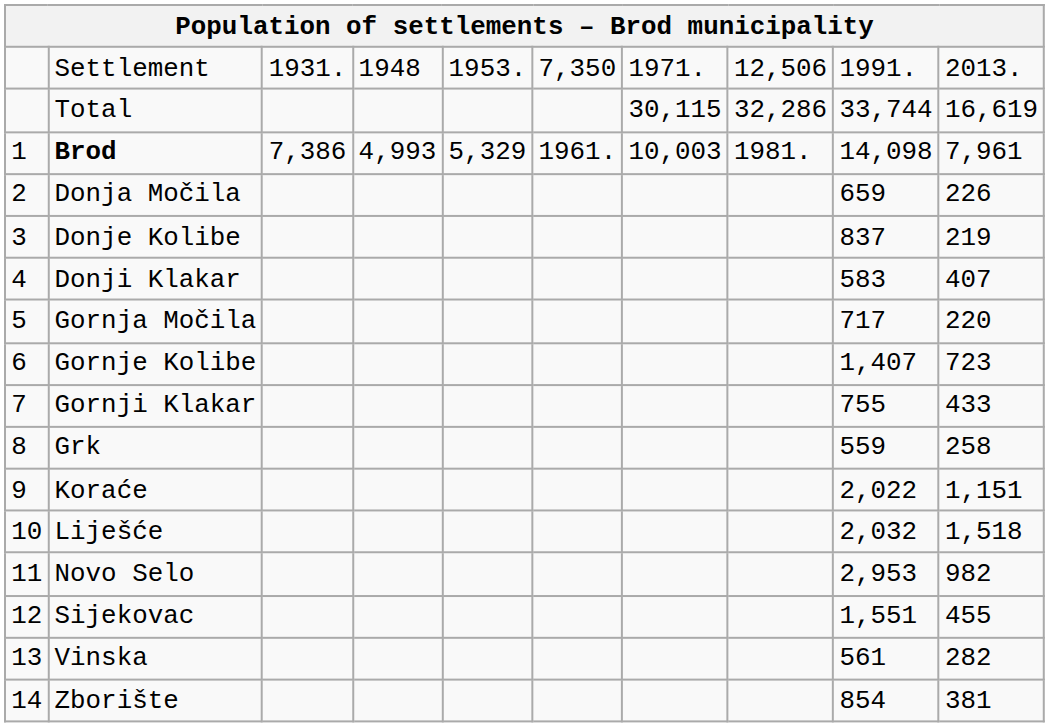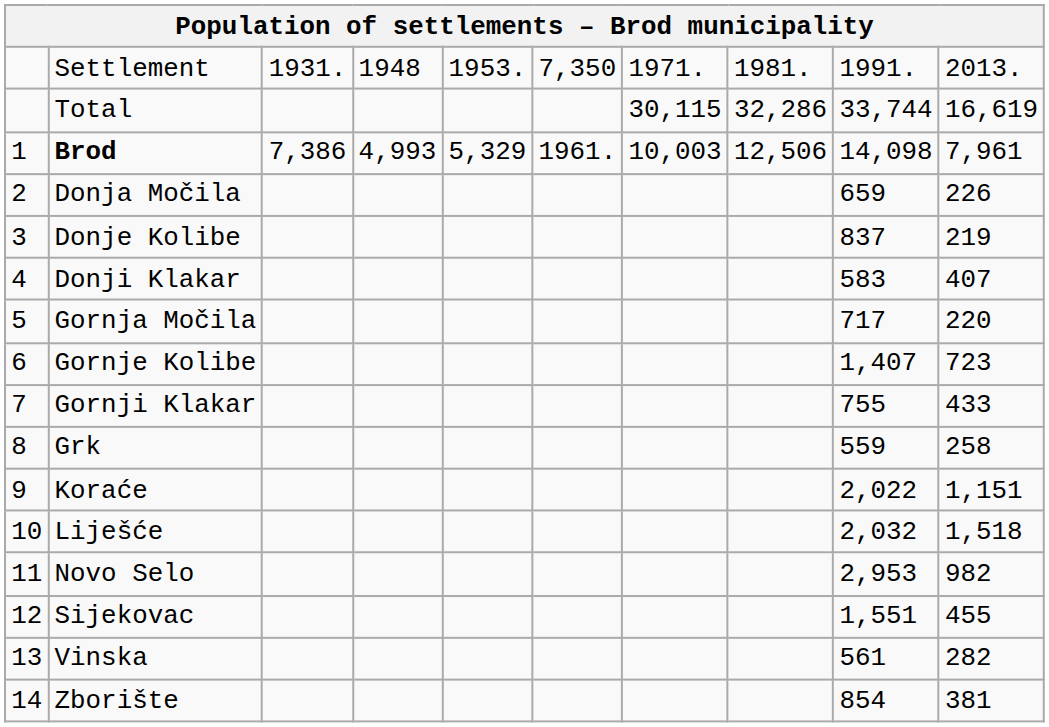Settlement | column 8: 12,506 -> 1981.
Brod | column 8: 1981. -> 12,506
